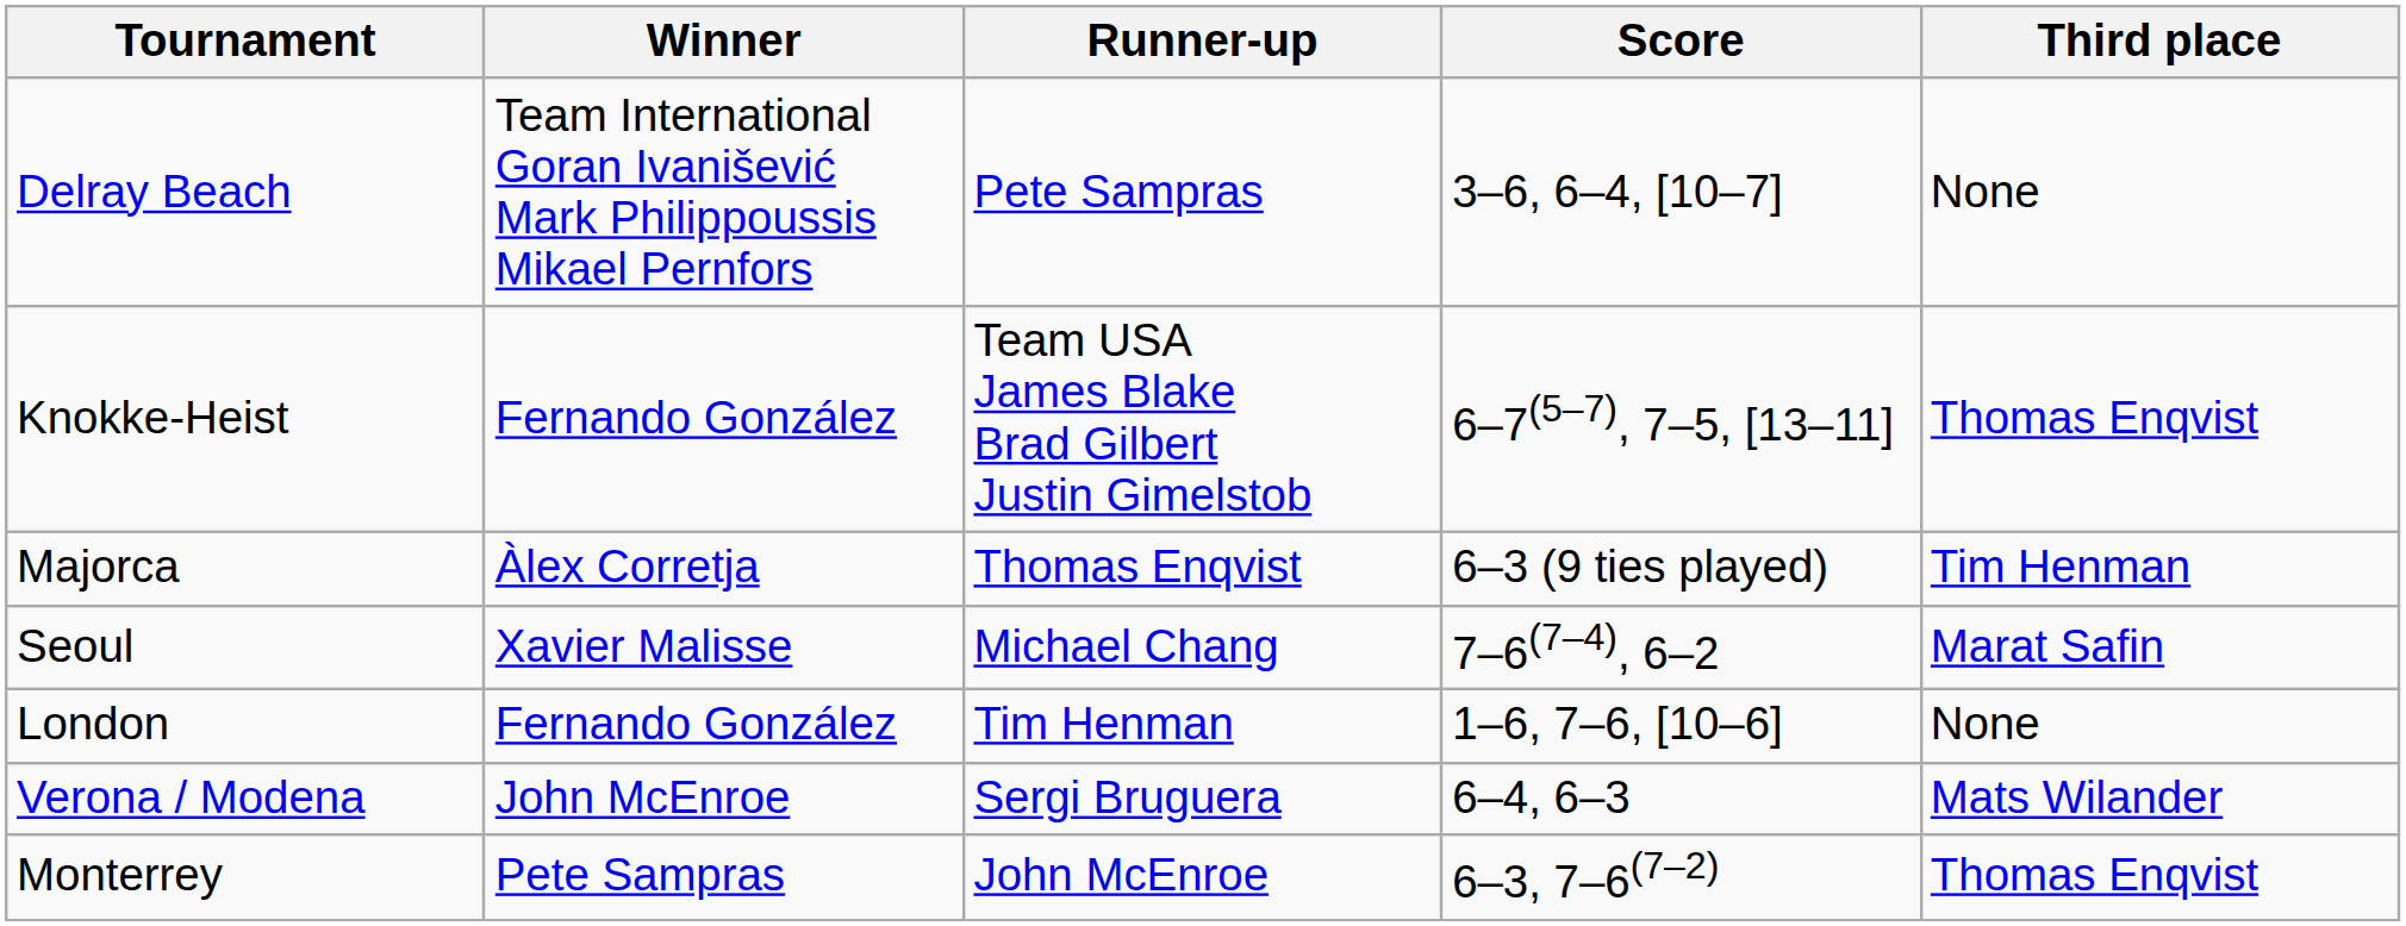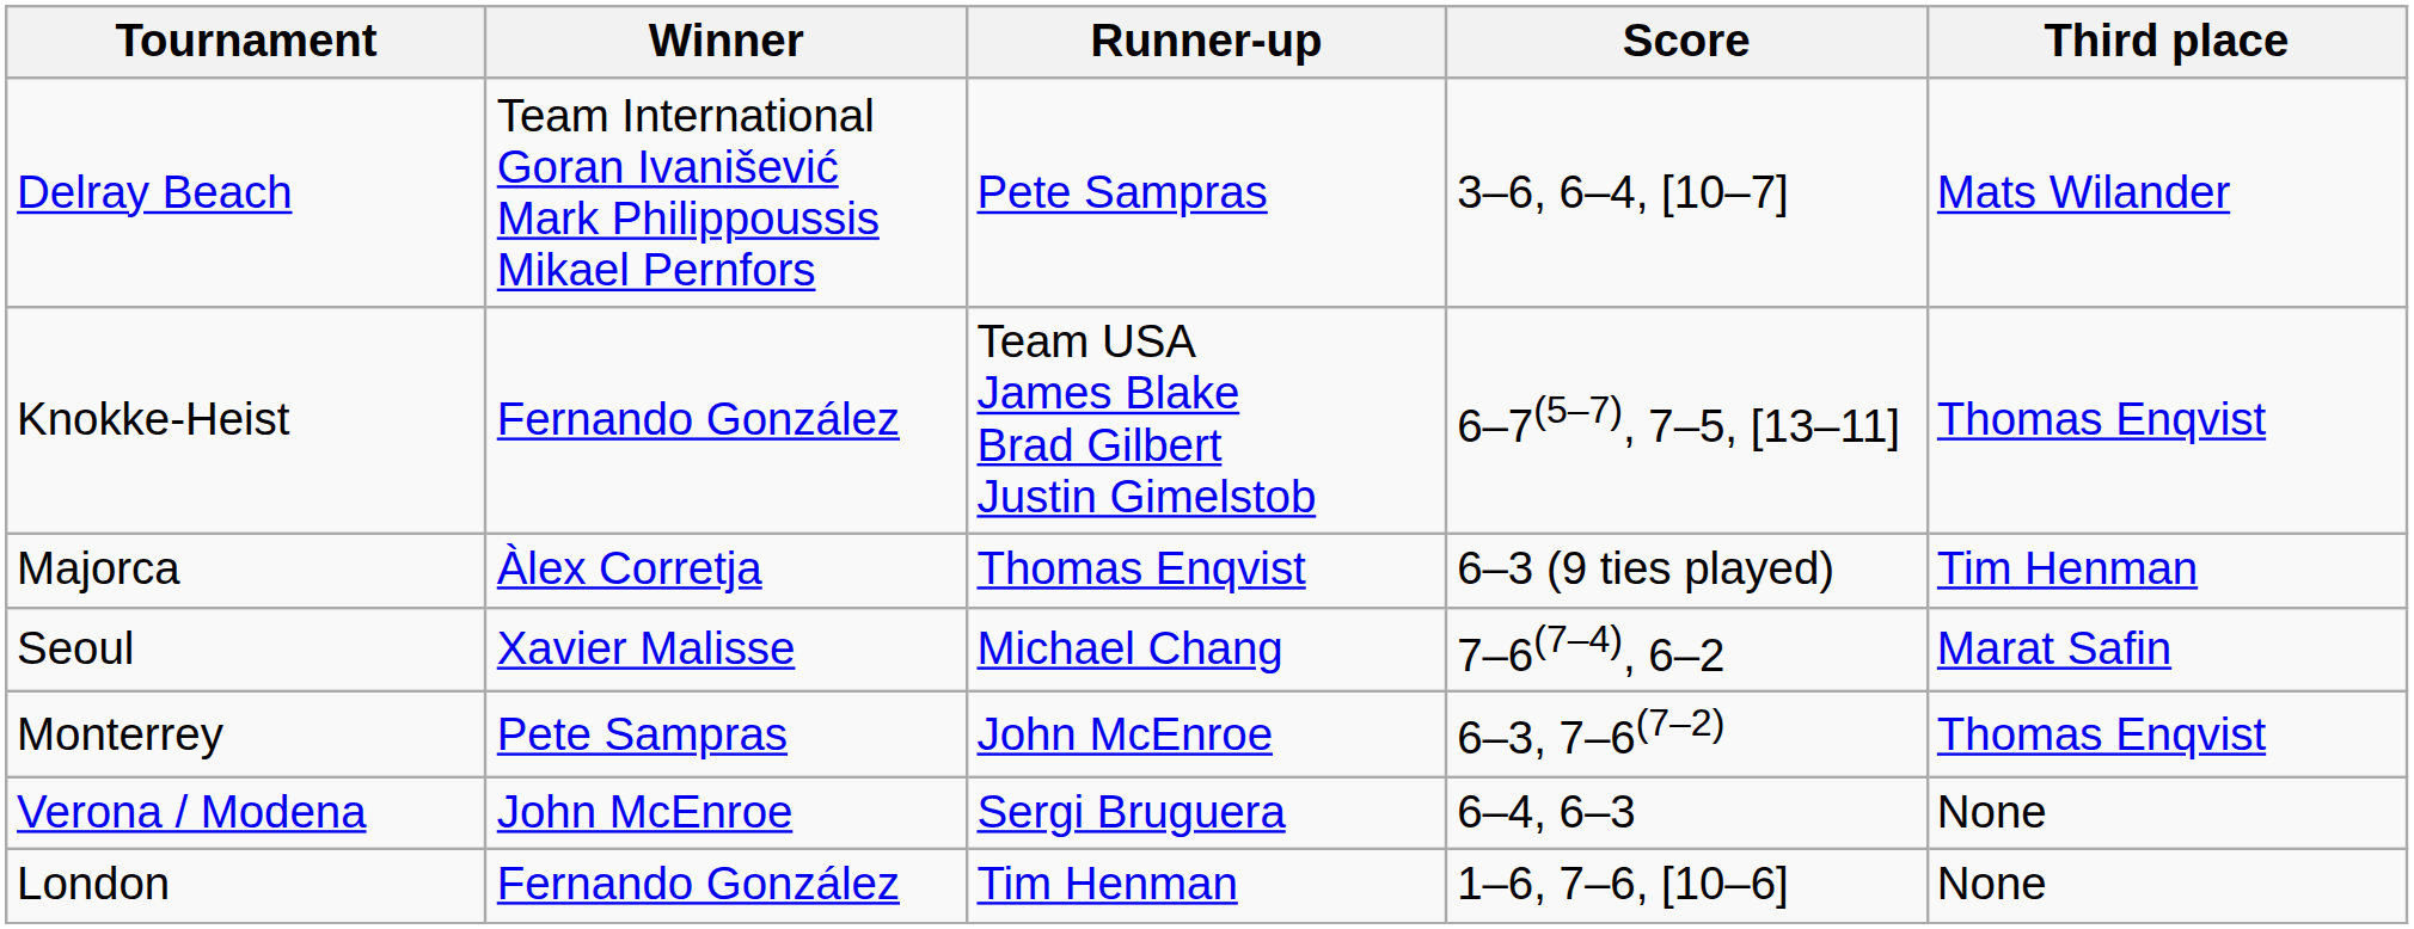Delray Beach | Third place: None -> Mats Wilander
rows swapped: Monterrey <-> London
Verona / Modena | Third place: Mats Wilander -> None
